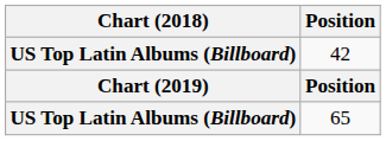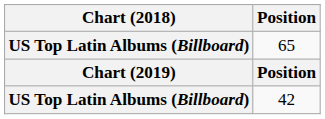rows swapped: 42 <-> 65
